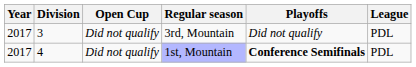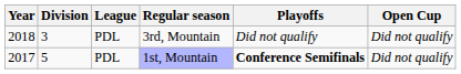columns swapped: League <-> Open Cup
3rd, Mountain | Year: 2017 -> 2018
1st, Mountain | Division: 4 -> 5
